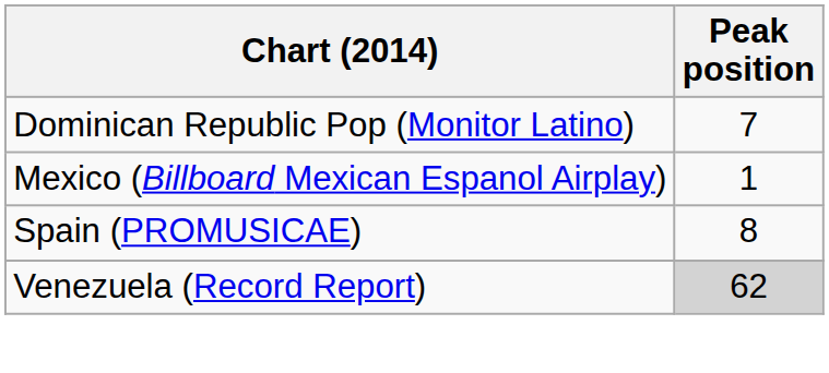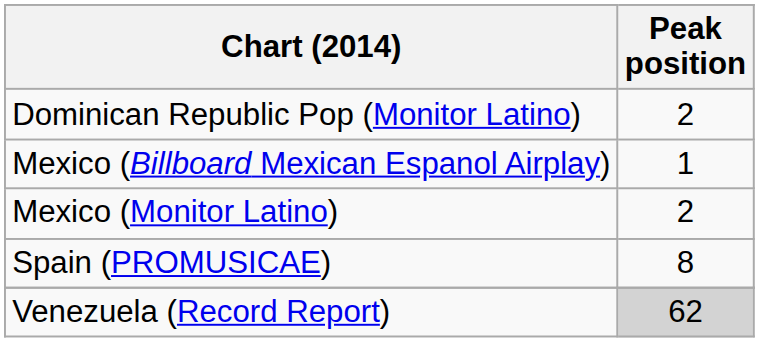Dominican Republic Pop (Monitor Latino) | Peak position: 7 -> 2
+ row: Mexico (Monitor Latino) | 2
